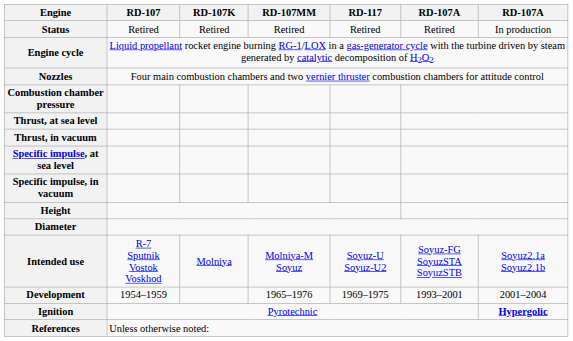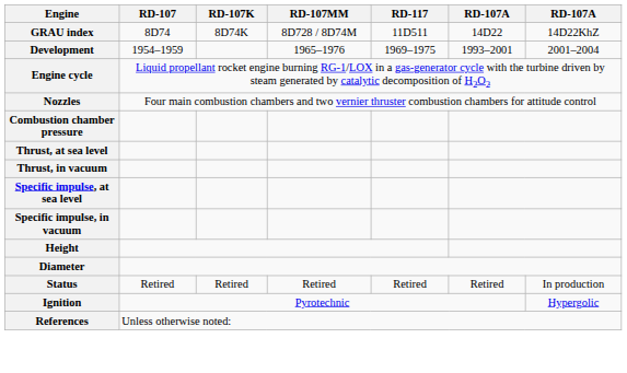+ row: GRAU index | 8D74 | 8D74K | 8D728 / 8D74M | 11D511 | 14D22 | 14D22KhZ
rows swapped: Development <-> Status
- row: Intended use | R-7 Sputnik Vostok Voskhod | Molniya | Molniya-M Soyuz | Soyuz-U Soyuz-U2 | Soyuz-FG SoyuzSTA SoyuzSTB | Soyuz2.1a Soyuz2.1b
Ignition | column 7: bold -> normal
